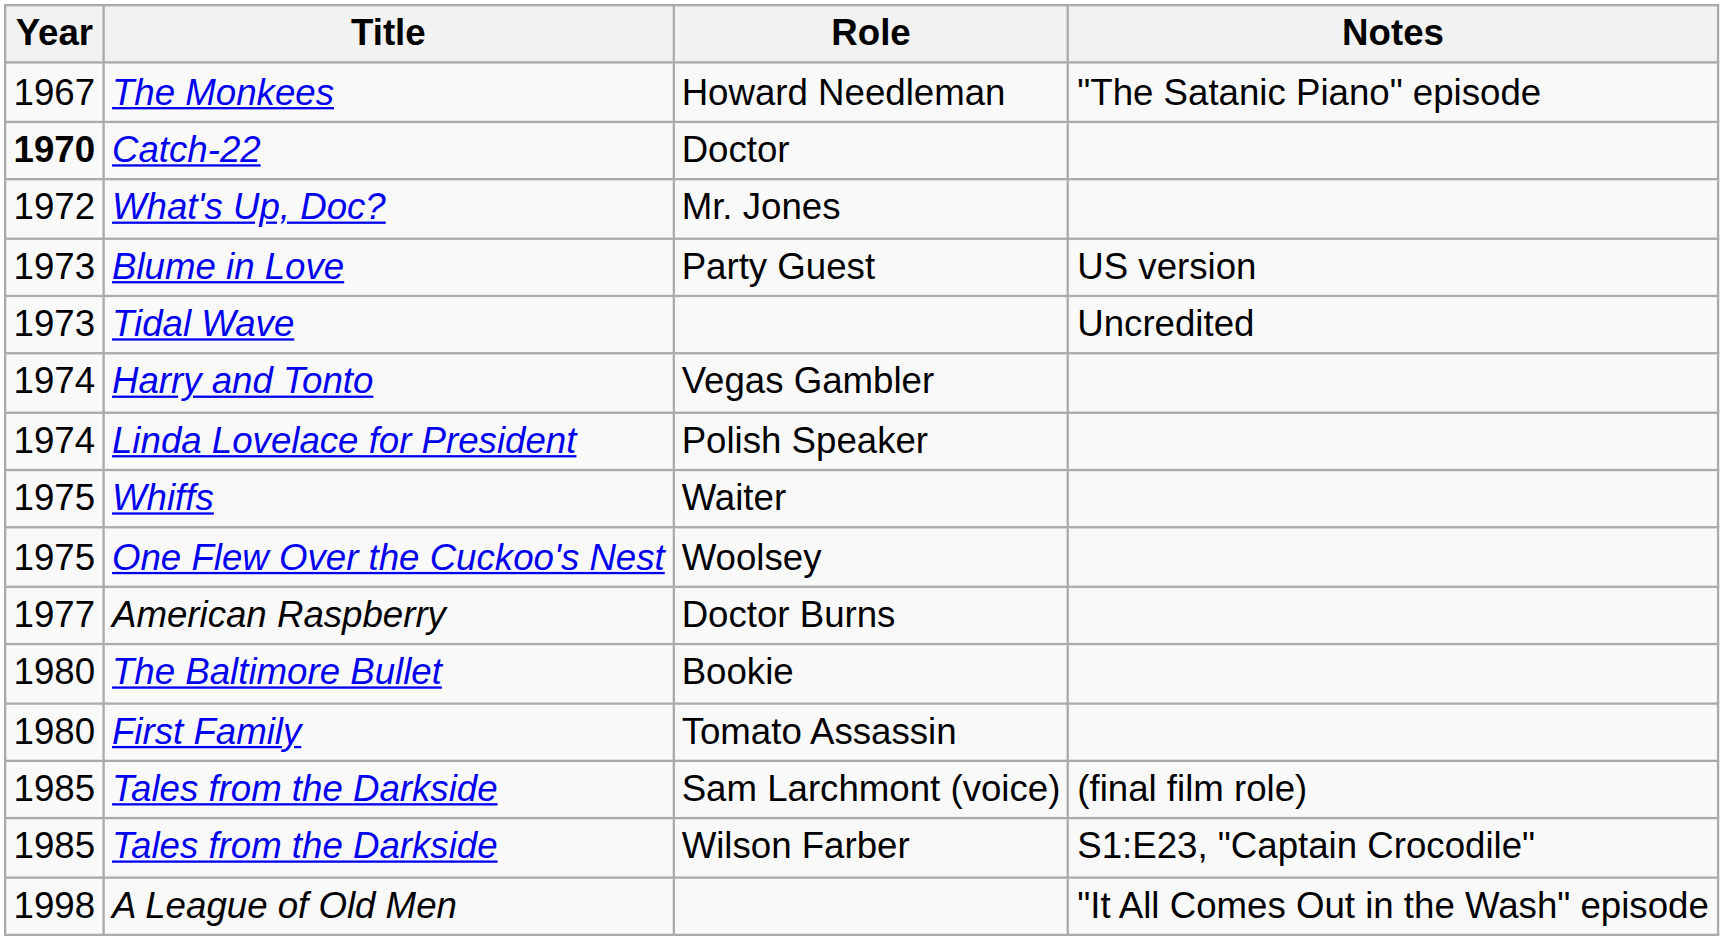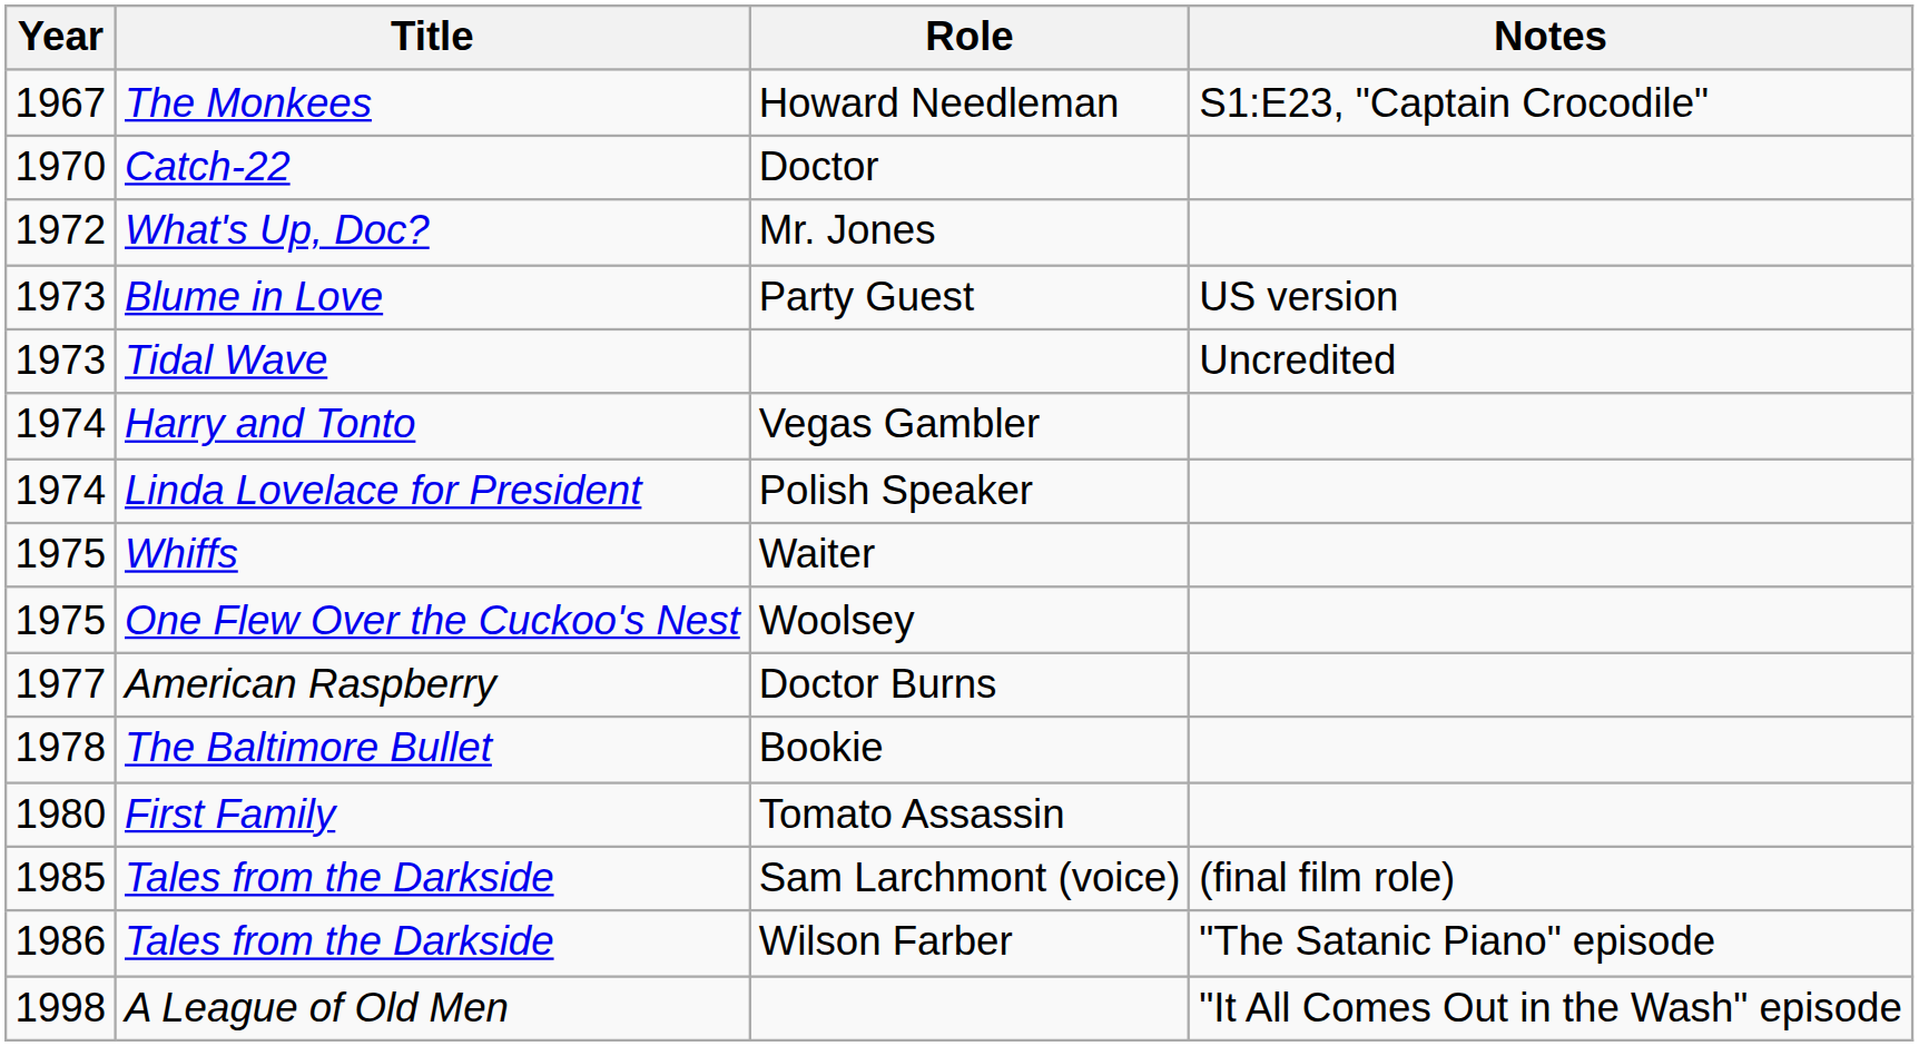The Monkees | Notes: "The Satanic Piano" episode -> S1:E23, "Captain Crocodile"
Catch-22 | Year: bold -> normal
The Baltimore Bullet | Year: 1980 -> 1978
Tales from the Darkside / Wilson Farber | Year: 1985 -> 1986
Tales from the Darkside / Wilson Farber | Notes: S1:E23, "Captain Crocodile" -> "The Satanic Piano" episode
